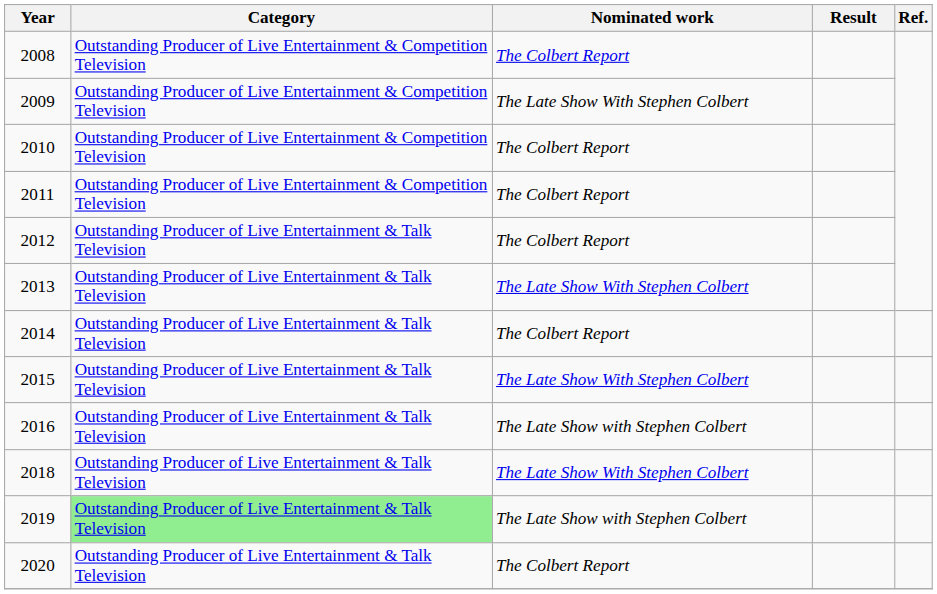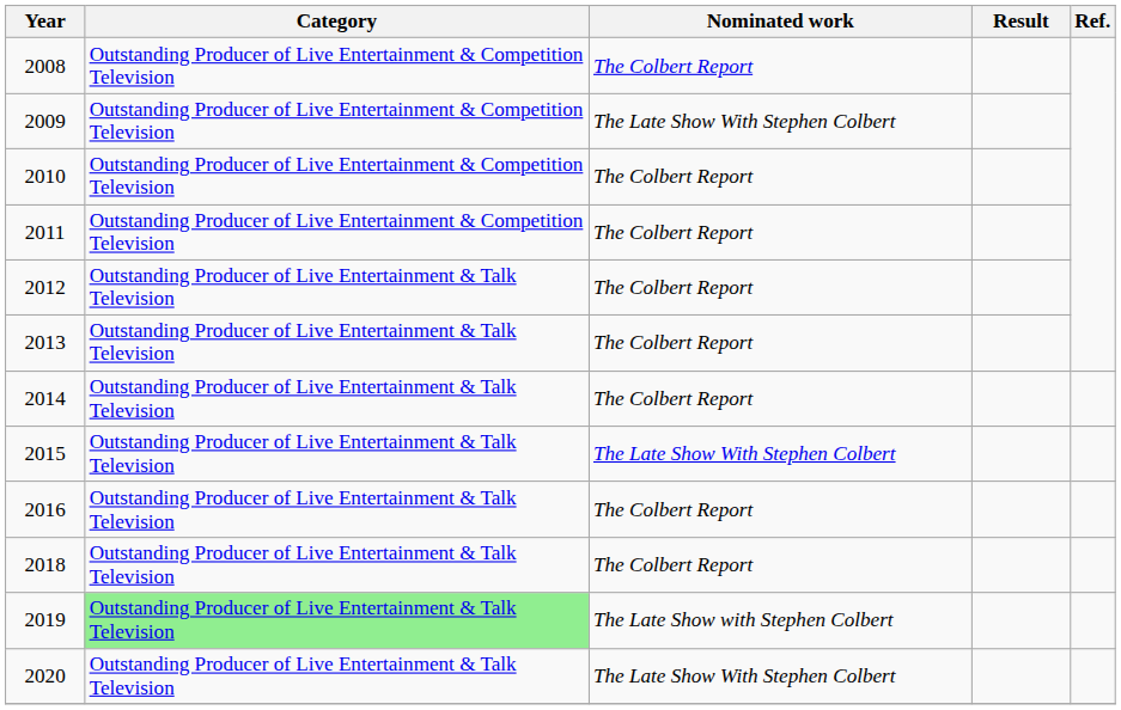2013 | Nominated work: The Late Show With Stephen Colbert -> The Colbert Report
2016 | Nominated work: The Late Show with Stephen Colbert -> The Colbert Report
2018 | Nominated work: The Late Show With Stephen Colbert -> The Colbert Report
2020 | Nominated work: The Colbert Report -> The Late Show With Stephen Colbert
